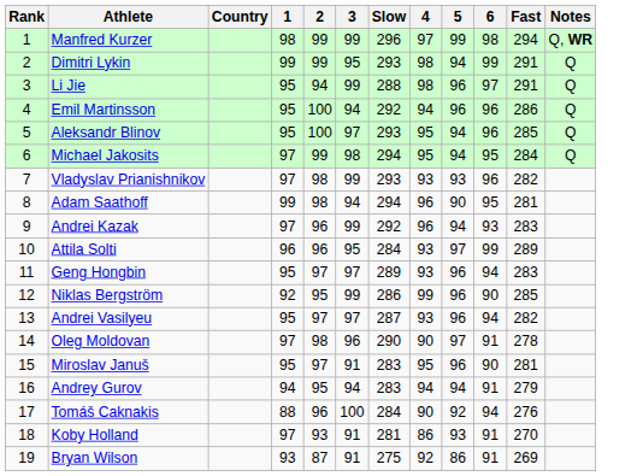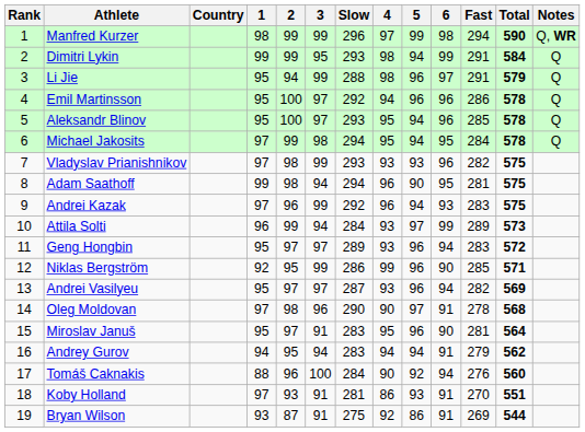+ column: Total | 590 | 584 | 579 | 578 | 578 | 578 | 575 | 575 | 575 | 573 | 572 | 571 | 569 | 568 | 564 | 562 | 560 | 551 | 544
Emil Martinsson | 3: 94 -> 97
Attila Solti | 2: 96 -> 99
Attila Solti | 3: 95 -> 94
